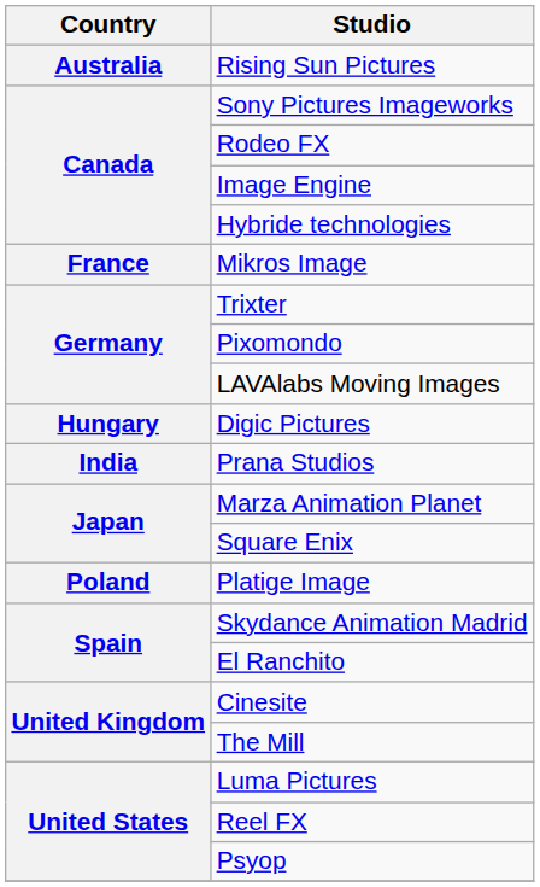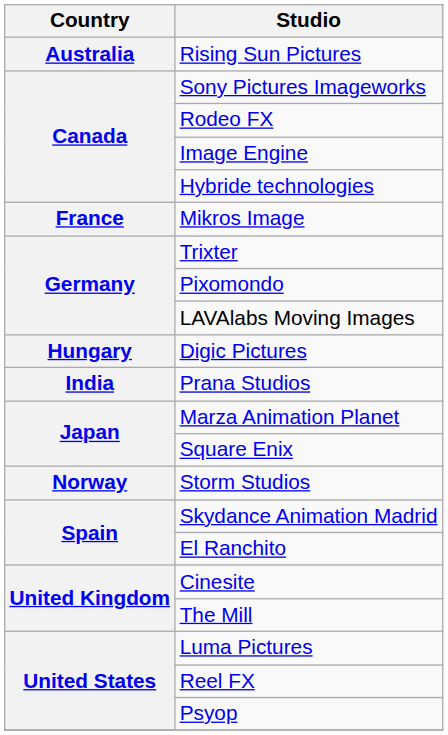+ row: Norway | Storm Studios
- row: Poland | Platige Image
